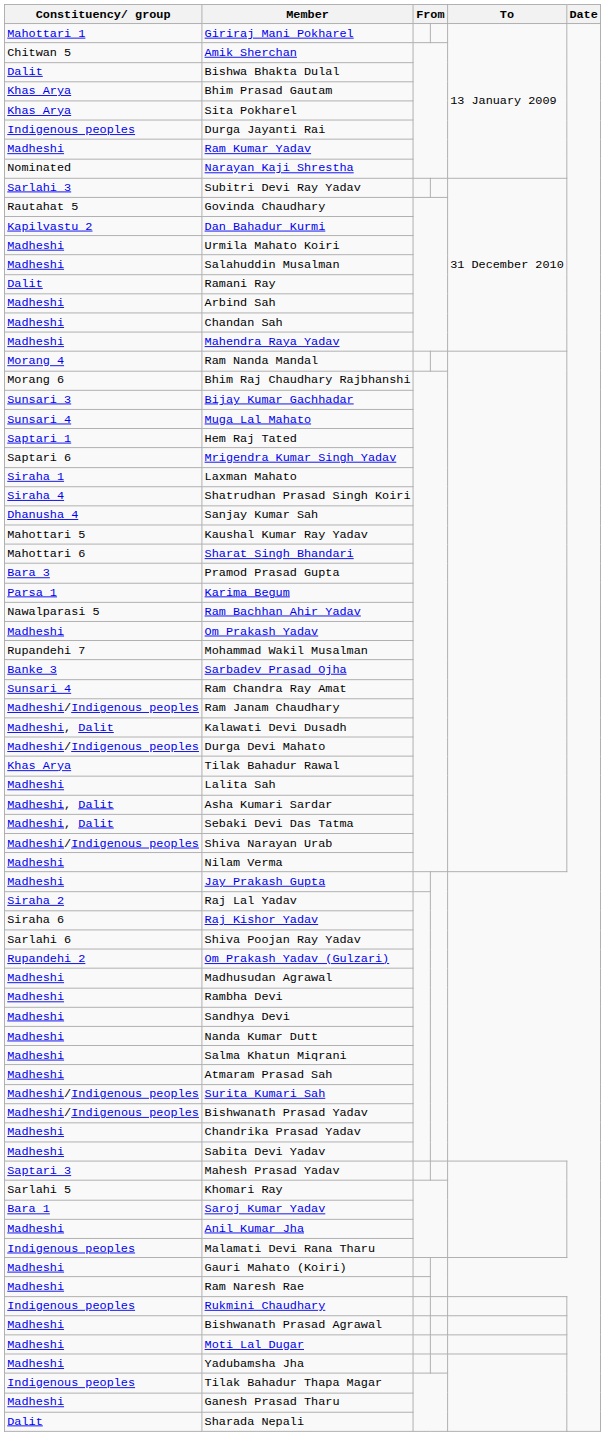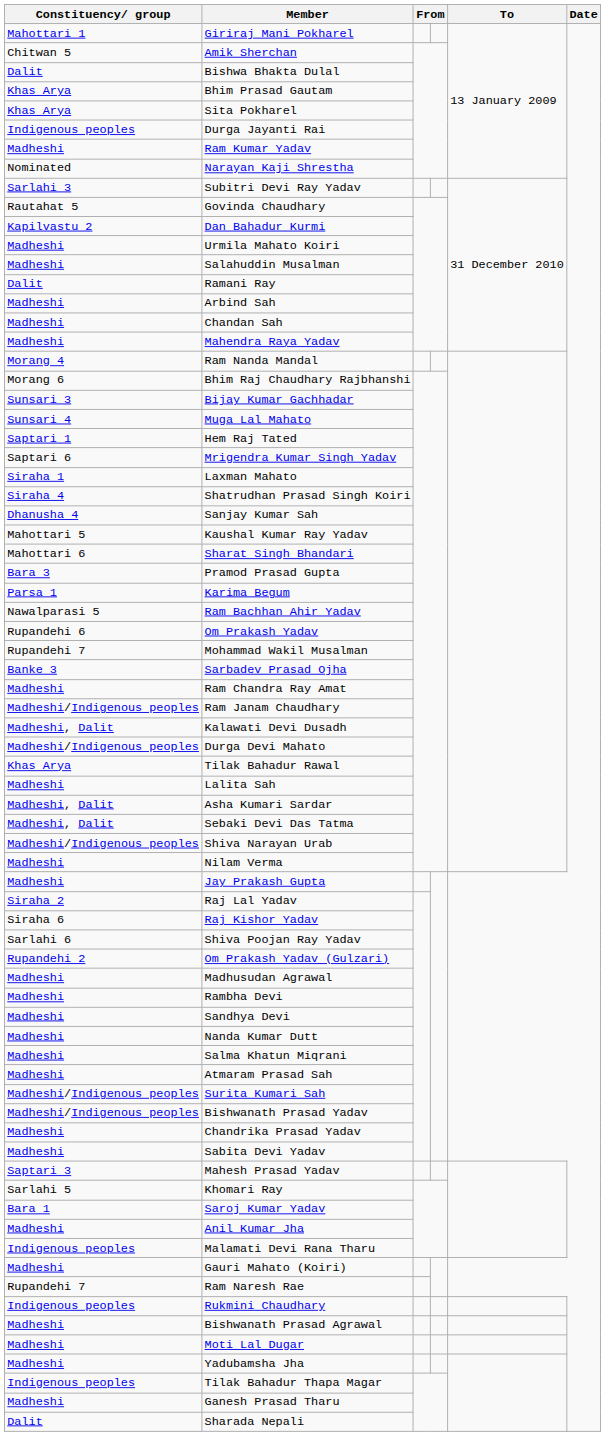Om Prakash Yadav | Constituency/ group: Madheshi -> Rupandehi 6
Ram Chandra Ray Amat | Constituency/ group: Sunsari 4 -> Madheshi
Ram Naresh Rae | Constituency/ group: Madheshi -> Rupandehi 7
